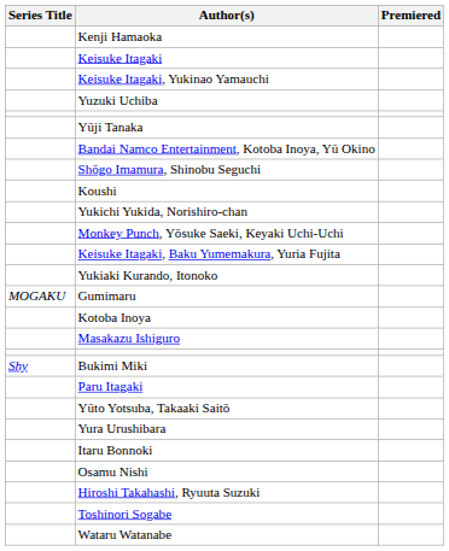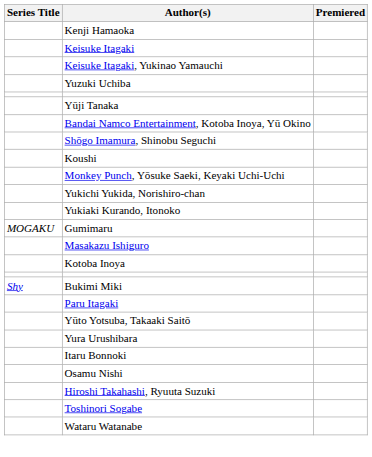rows swapped: Yukichi Yukida, Norishiro-chan <-> Monkey Punch, Yōsuke Saeki, Keyaki Uchi-Uchi
- row: Keisuke Itagaki, Baku Yumemakura, Yuria Fujita
rows swapped: Masakazu Ishiguro <-> Kotoba Inoya
